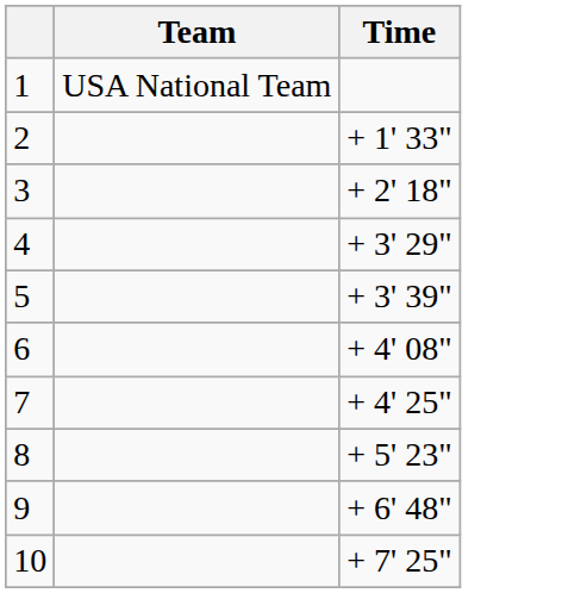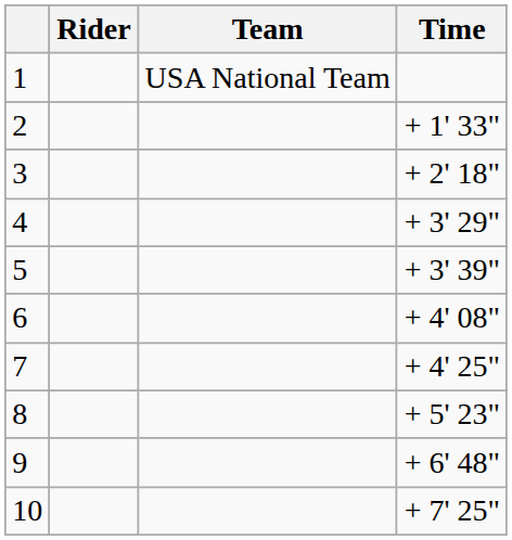+ column: Rider
